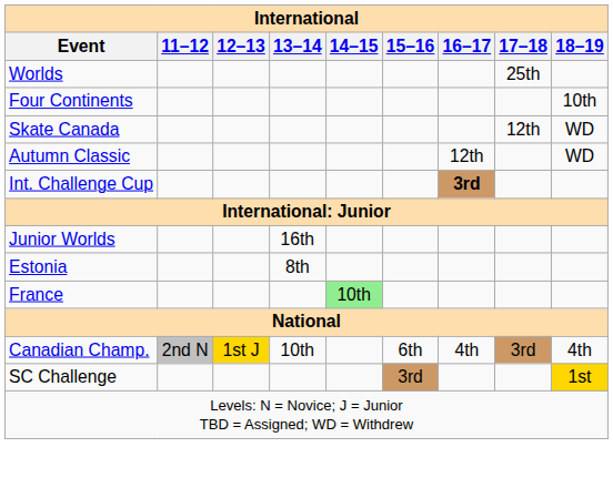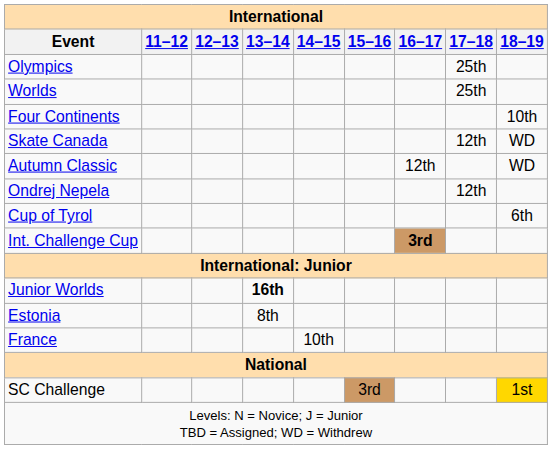+ row: Olympics | 25th
+ row: Ondrej Nepela | 12th
+ row: Cup of Tyrol | 6th
Junior Worlds | 13–14: normal -> bold
France | 14–15: lightgreen background -> no background
- row: Canadian Champ. | 2nd N | 1st J | 10th | 6th | 4th | 3rd | 4th
